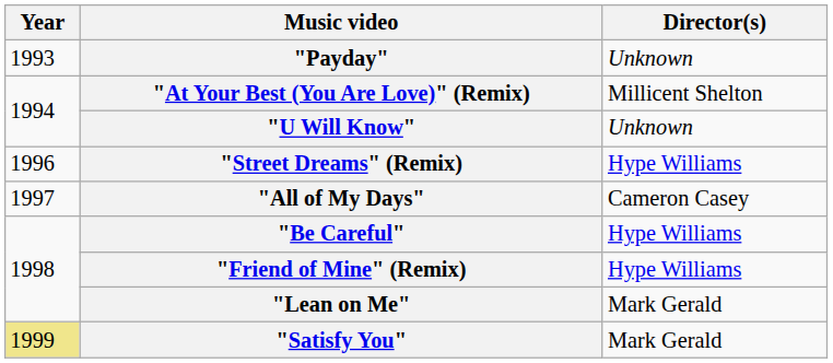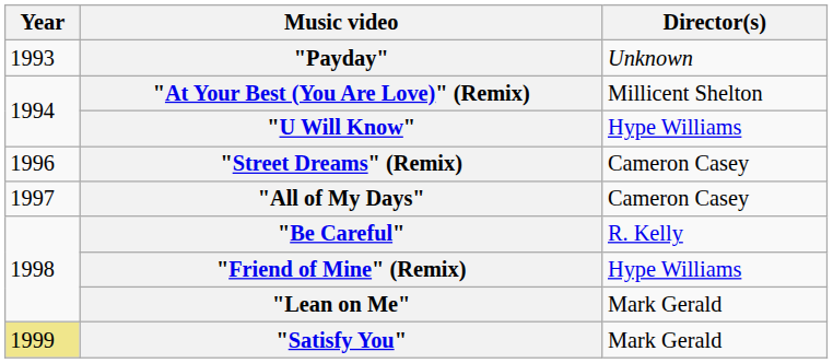"U Will Know" | Director(s): Unknown -> Hype Williams
"Street Dreams" (Remix) | Director(s): Hype Williams -> Cameron Casey
"Be Careful" | Director(s): Hype Williams -> R. Kelly
